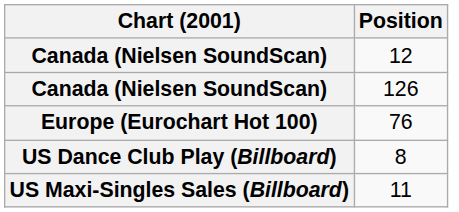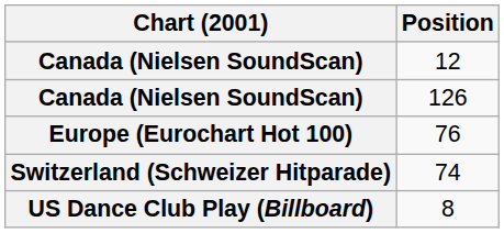+ row: Switzerland (Schweizer Hitparade) | 74
- row: US Maxi-Singles Sales (Billboard) | 11
